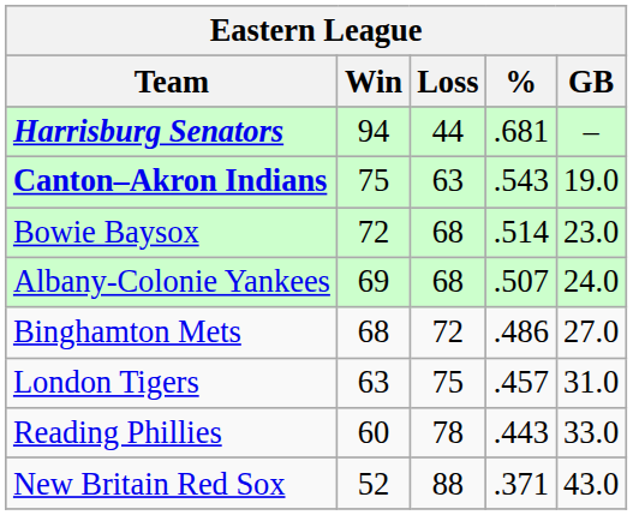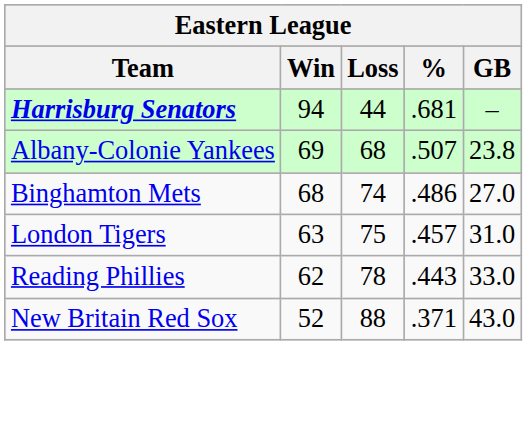- row: Canton–Akron Indians | 75 | 63 | .543 | 19.0
- row: Bowie Baysox | 72 | 68 | .514 | 23.0
Albany-Colonie Yankees | GB: 24.0 -> 23.8
Binghamton Mets | Loss: 72 -> 74
Reading Phillies | Win: 60 -> 62
